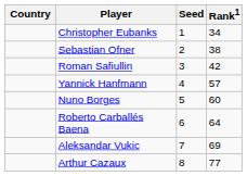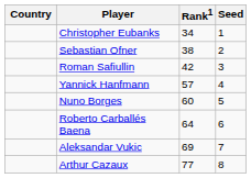columns swapped: Rank1 <-> Seed
